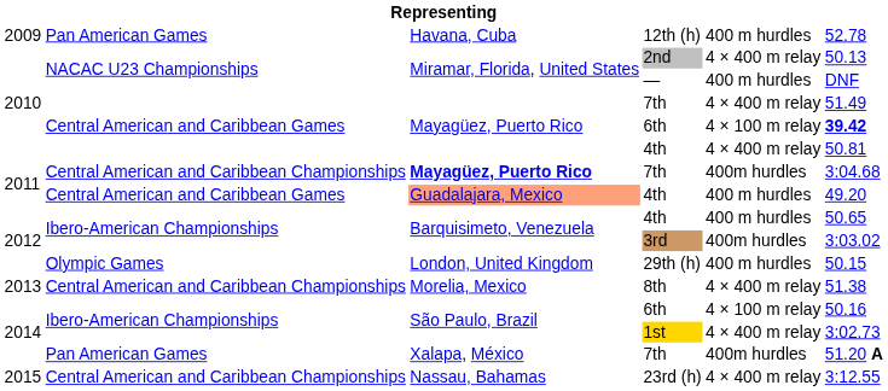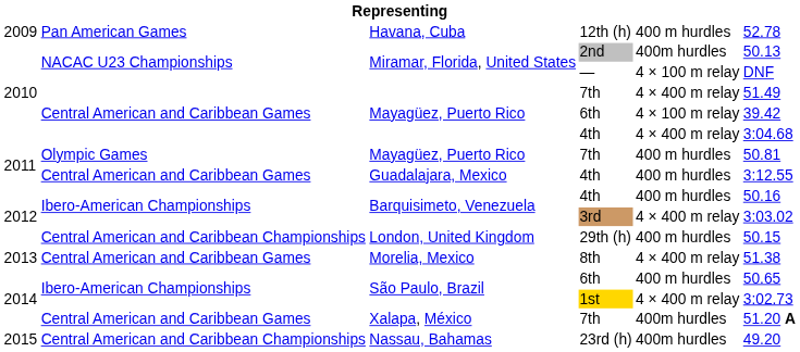2nd | column 5: 4 × 400 m relay -> 400m hurdles
— | column 5: 400 m hurdles -> 4 × 100 m relay
2010 / 6th | column 6: bold -> normal
2010 / 4th | column 6: 50.81 -> 3:04.68
2011 / 7th | column 2: Central American and Caribbean Championships -> Olympic Games
2011 / 7th | column 3: bold -> normal
2011 / 7th | column 5: 400m hurdles -> 400 m hurdles
2011 / 7th | column 6: 3:04.68 -> 50.81
2011 / 4th | column 3: lightsalmon background -> no background
2011 / 4th | column 6: 49.20 -> 3:12.55
2012 / 4th | column 6: 50.65 -> 50.16
3rd | column 5: 400m hurdles -> 4 × 400 m relay
29th (h) | column 2: Olympic Games -> Central American and Caribbean Championships
8th | column 2: Central American and Caribbean Championships -> Central American and Caribbean Games
2014 / 6th | column 5: 4 × 100 m relay -> 400 m hurdles
2014 / 6th | column 6: 50.16 -> 50.65
2014 / 7th | column 2: Pan American Games -> Central American and Caribbean Games
23rd (h) | column 5: 4 × 400 m relay -> 400m hurdles
23rd (h) | column 6: 3:12.55 -> 49.20
